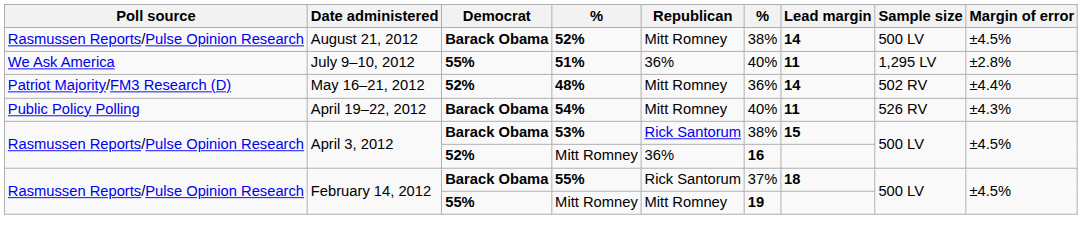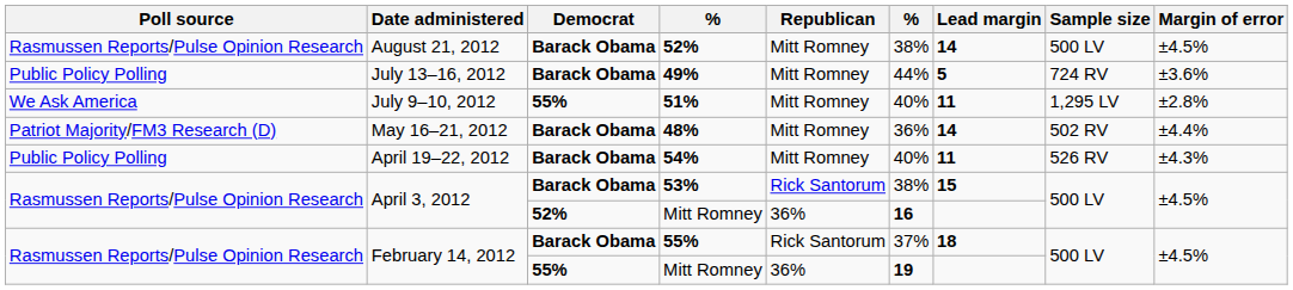+ row: Public Policy Polling | July 13–16, 2012 | Barack Obama | 49% | Mitt Romney | 44% | 5 | 724 RV | ±3.6%
51% | Republican: 36% -> Mitt Romney
48% | Democrat: 52% -> Barack Obama
February 14, 2012 / Mitt Romney | Republican: Mitt Romney -> 36%
